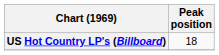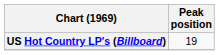US Hot Country LP's (Billboard) | Peak position: 18 -> 19
